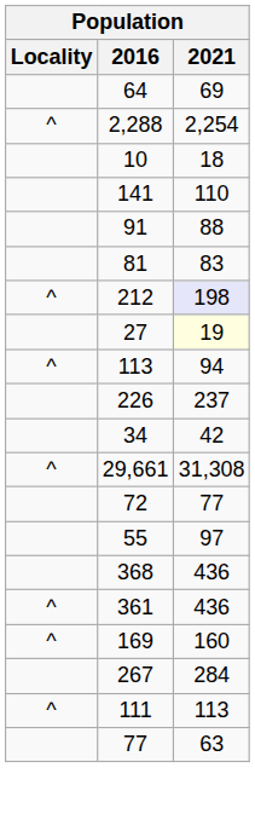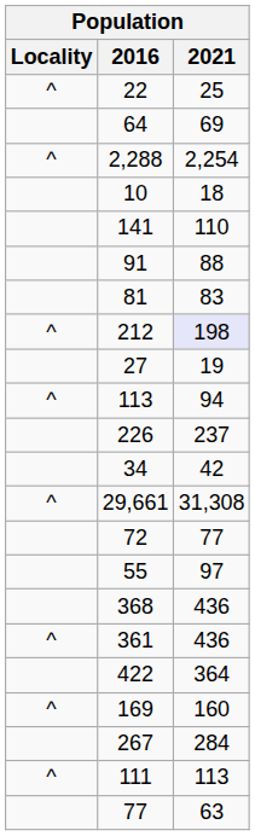+ row: ^ | 22 | 25
27 | 2021: lightyellow background -> no background
+ row: 422 | 364
